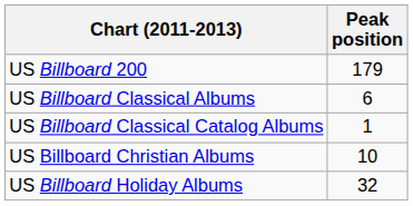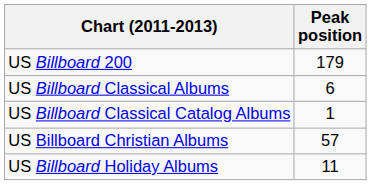US Billboard Christian Albums | Peak position: 10 -> 57
US Billboard Holiday Albums | Peak position: 32 -> 11
